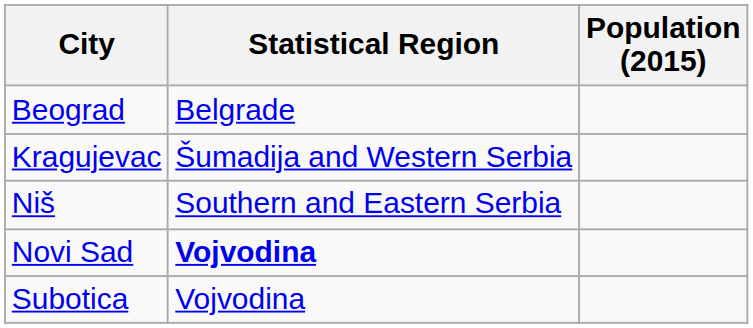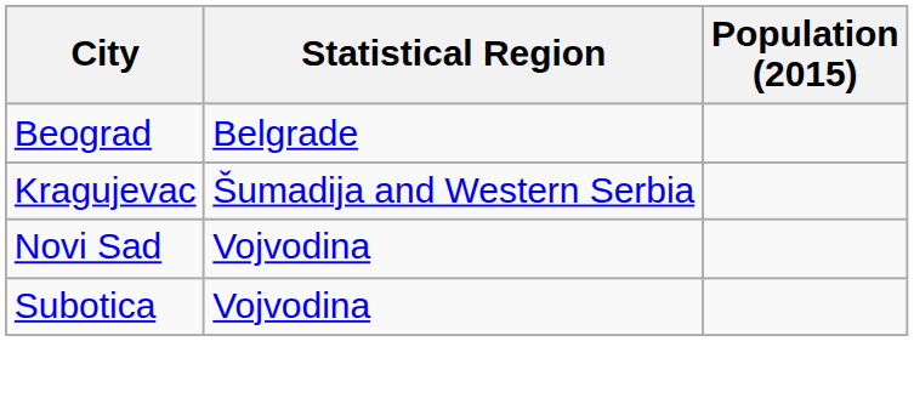- row: Niš | Southern and Eastern Serbia
Novi Sad | Statistical Region: bold -> normal
